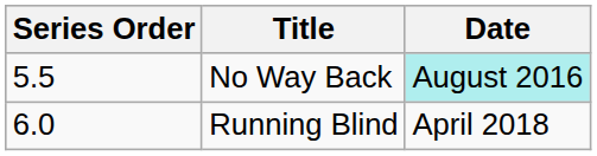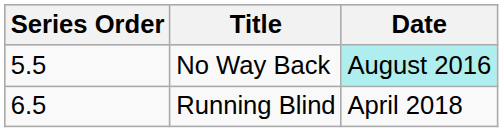Running Blind | Series Order: 6.0 -> 6.5
